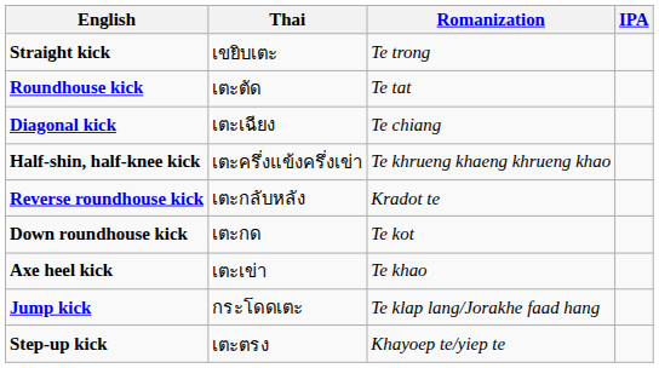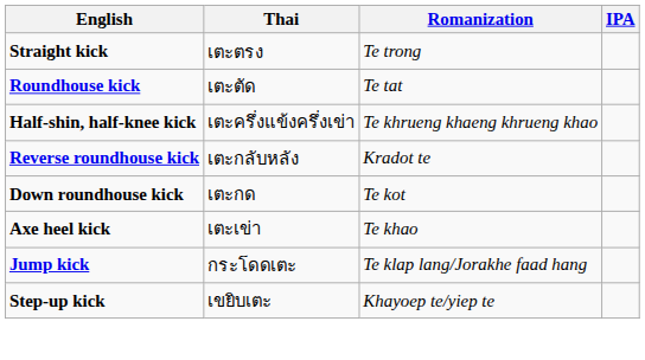Straight kick | Thai: เขยิบเตะ -> เตะตรง
- row: Diagonal kick | เตะเฉียง | Te chiang
Step-up kick | Thai: เตะตรง -> เขยิบเตะ
